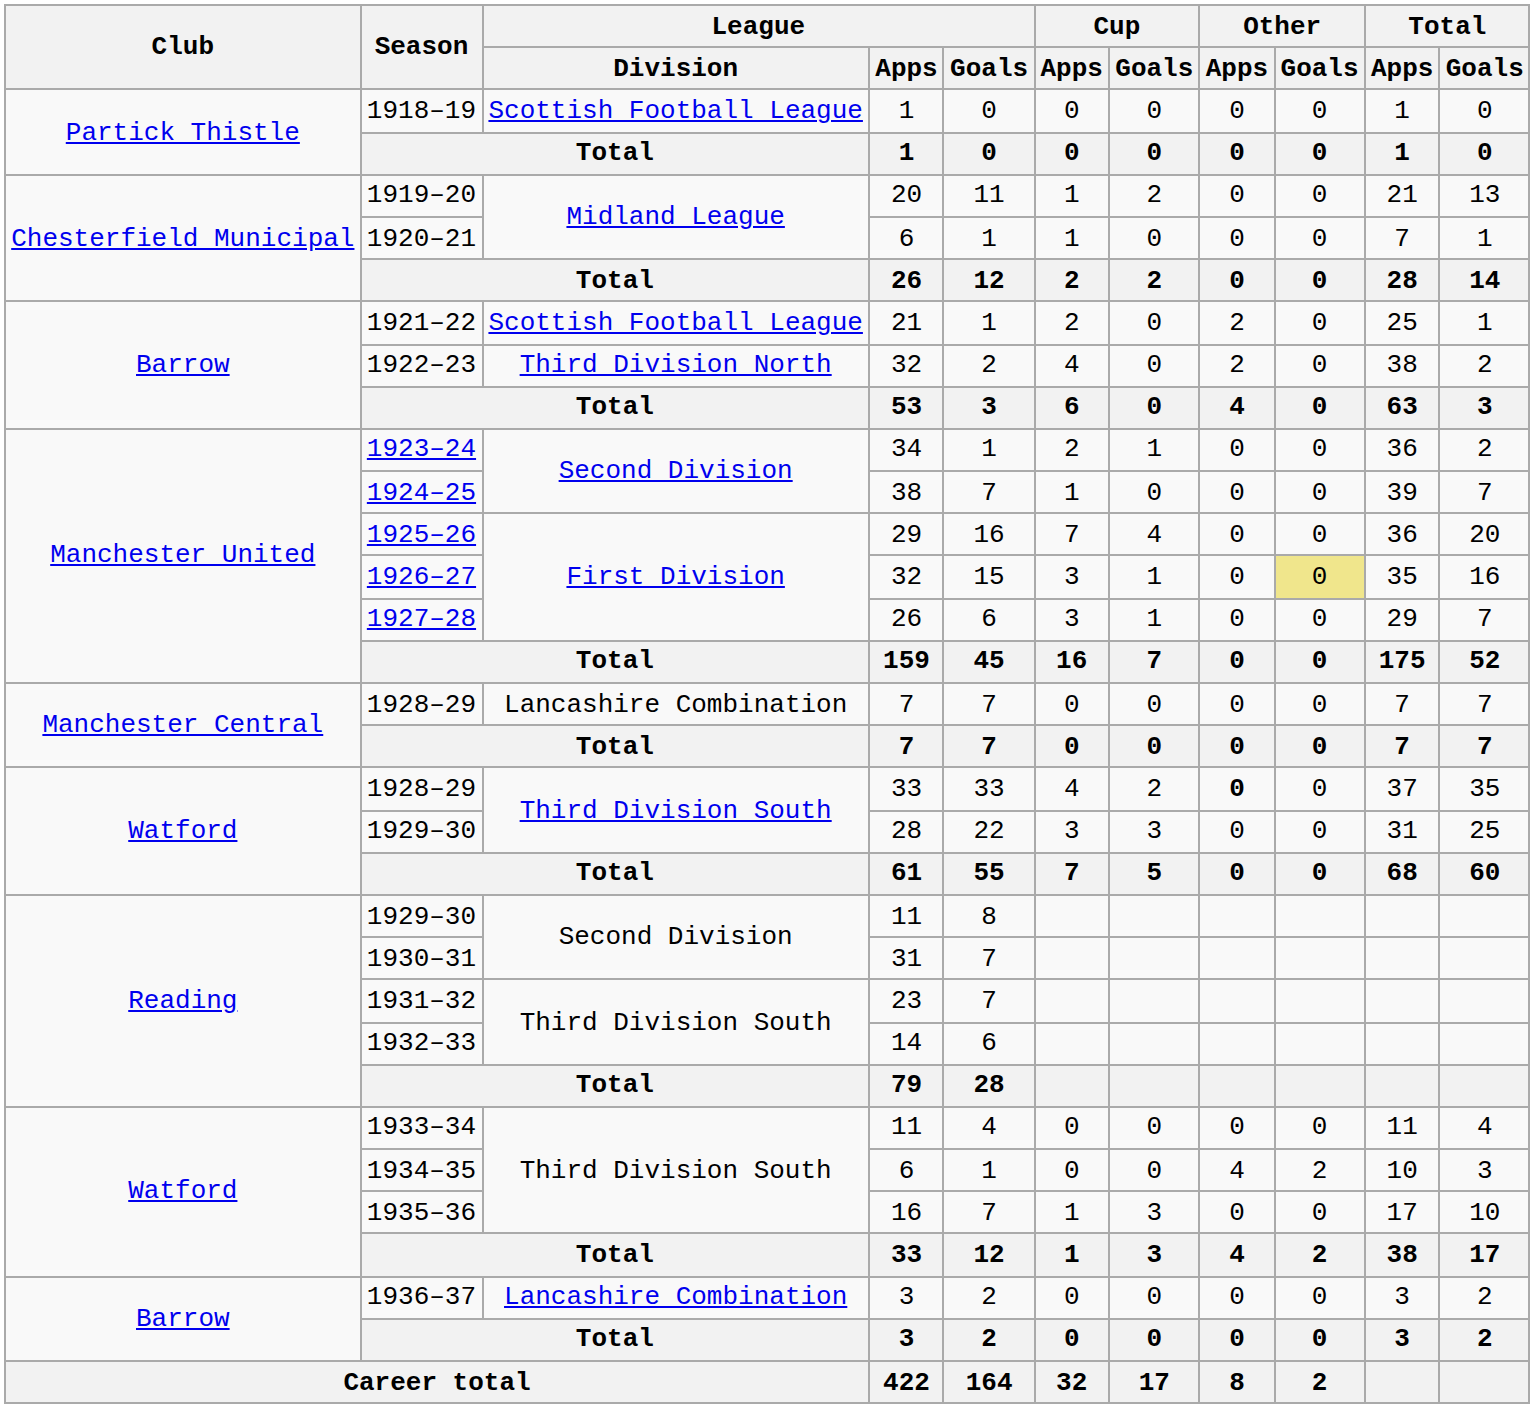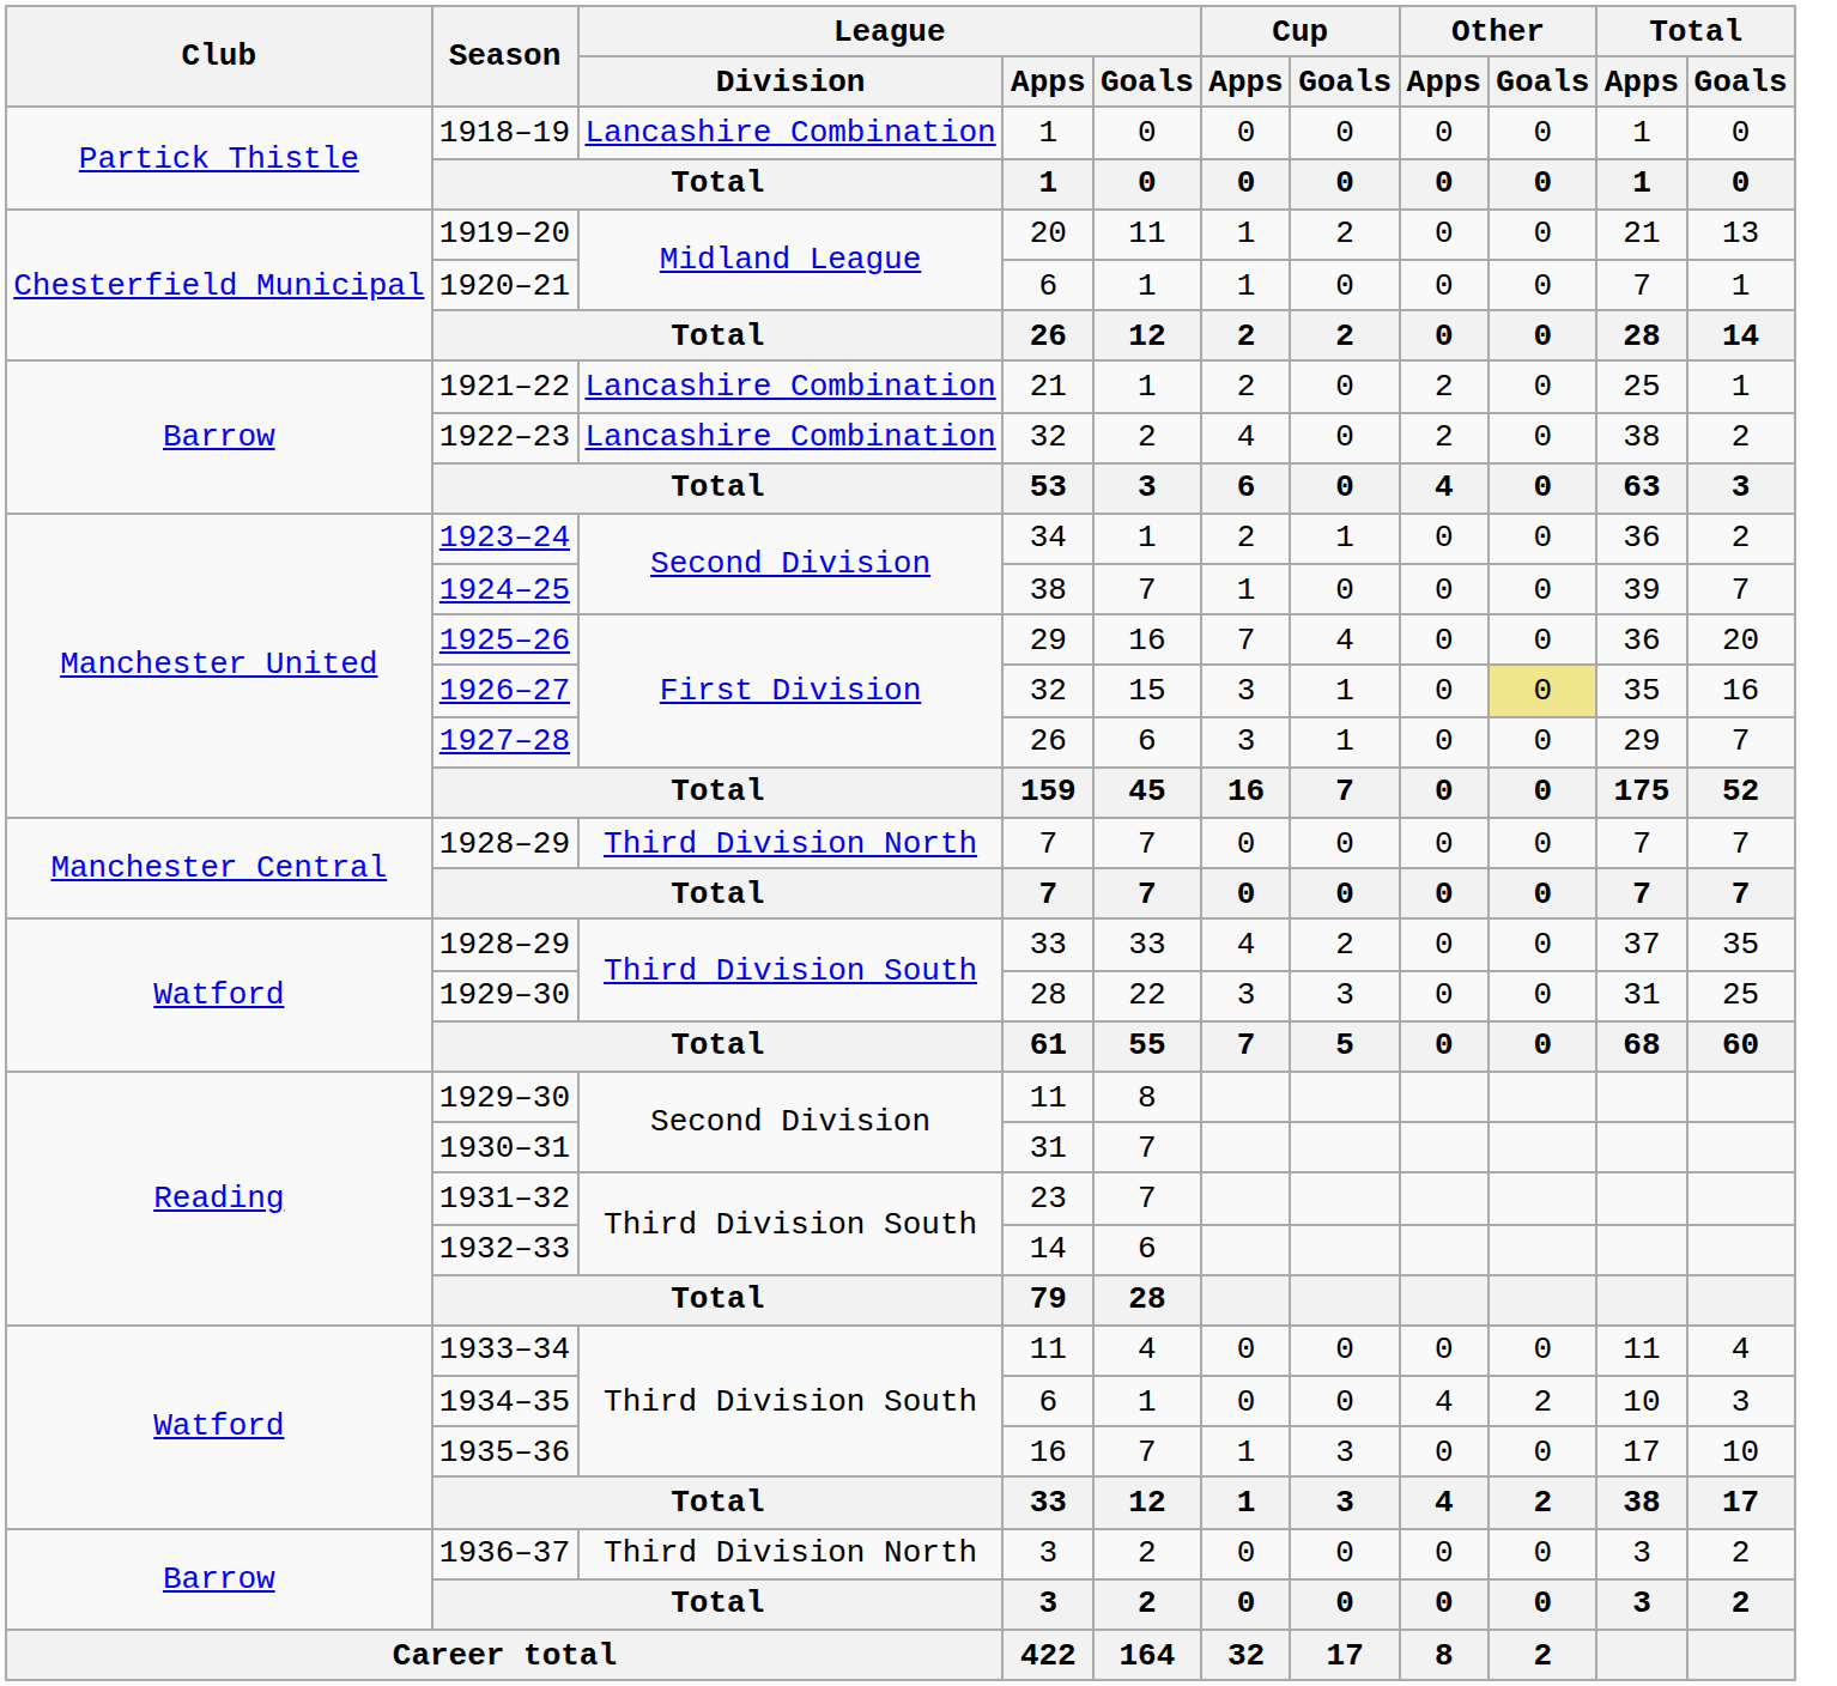1918–19 | League / Division: Scottish Football League -> Lancashire Combination
1921–22 | League / Division: Scottish Football League -> Lancashire Combination
1922–23 | League / Division: Third Division North -> Lancashire Combination
1928–29 / 7 | League / Division: Lancashire Combination -> Third Division North
1928–29 / 33 | Other / Apps: bold -> normal
1936–37 | League / Division: Lancashire Combination -> Third Division North
